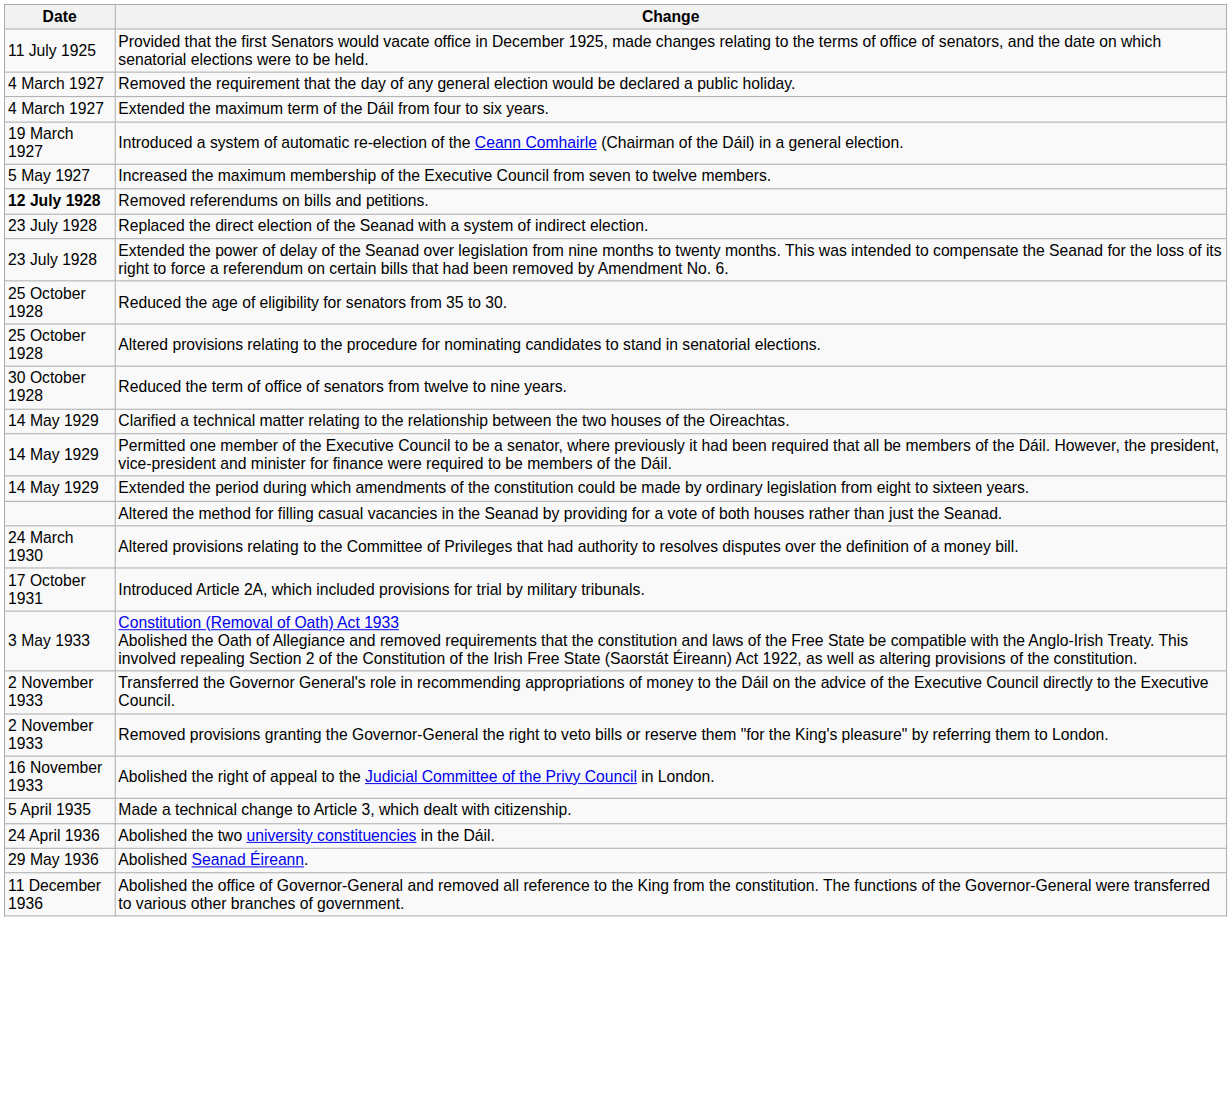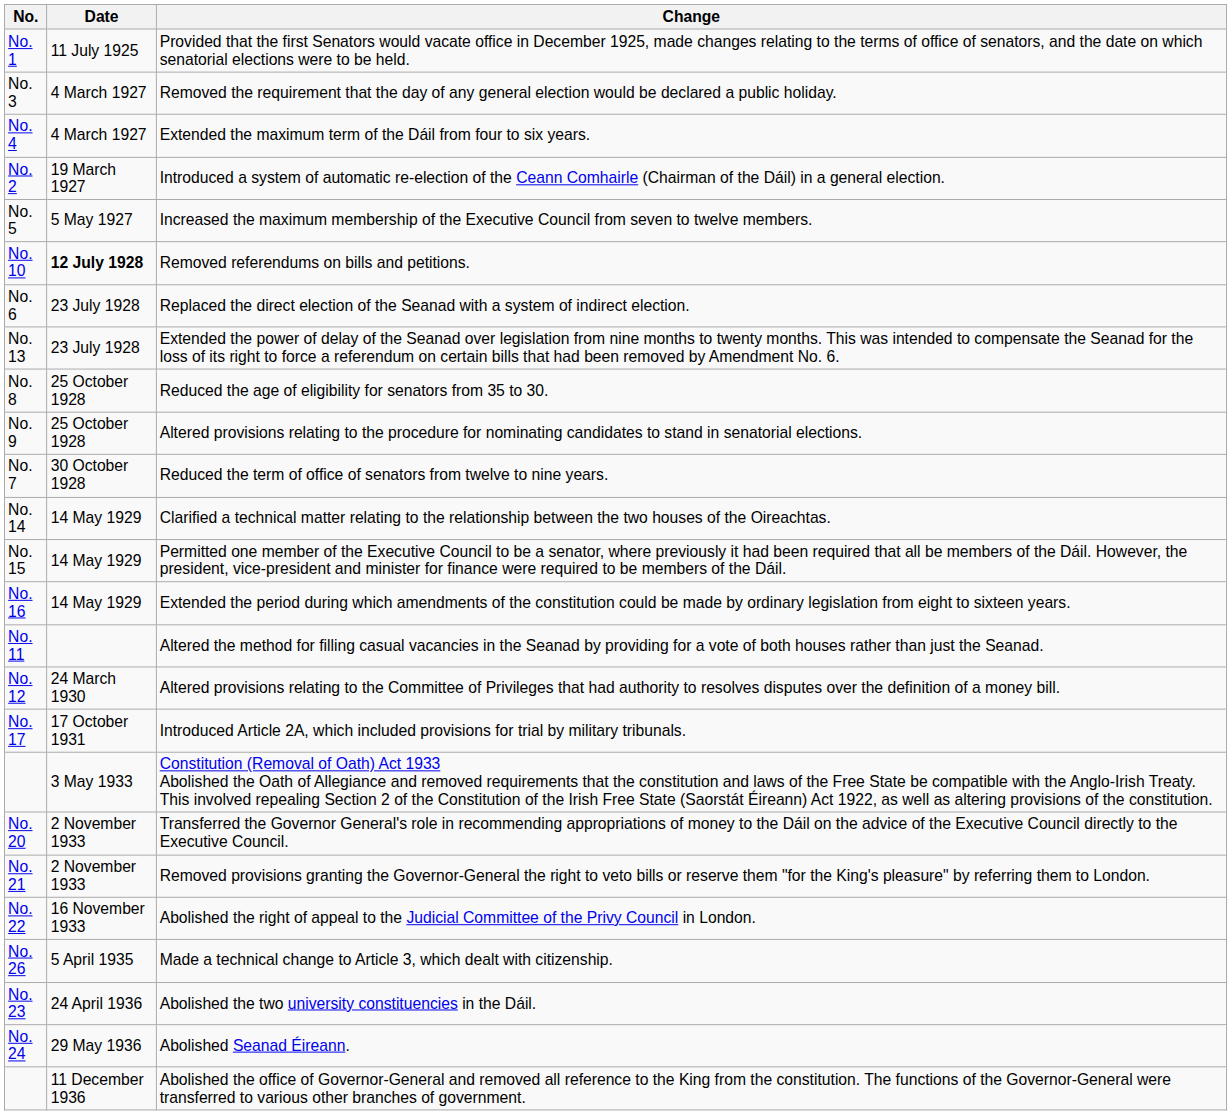+ column: No. | No. 1 | No. 3 | No. 4 | No. 2 | No. 5 | No. 10 | No. 6 | No. 13 | No. 8 | No. 9 | No. 7 | No. 14 | No. 15 | No. 16 | No. 11 | No. 12 | No. 17 | No. 20 | No. 21 | No. 22 | No. 26 | No. 23 | No. 24
